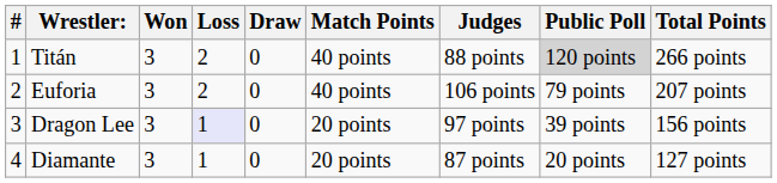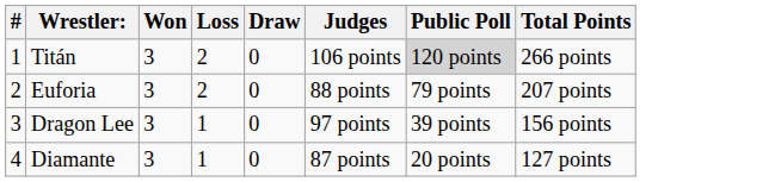- column: Match Points | 40 points | 40 points | 20 points | 20 points
Titán | Judges: 88 points -> 106 points
Euforia | Judges: 106 points -> 88 points
Dragon Lee | Loss: lavender background -> no background
